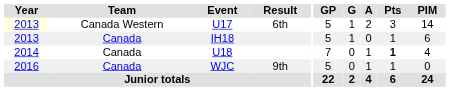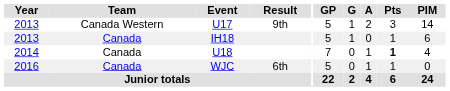U17 | Year: lightyellow background -> no background
U17 | Result: 6th -> 9th
WJC | Result: 9th -> 6th
